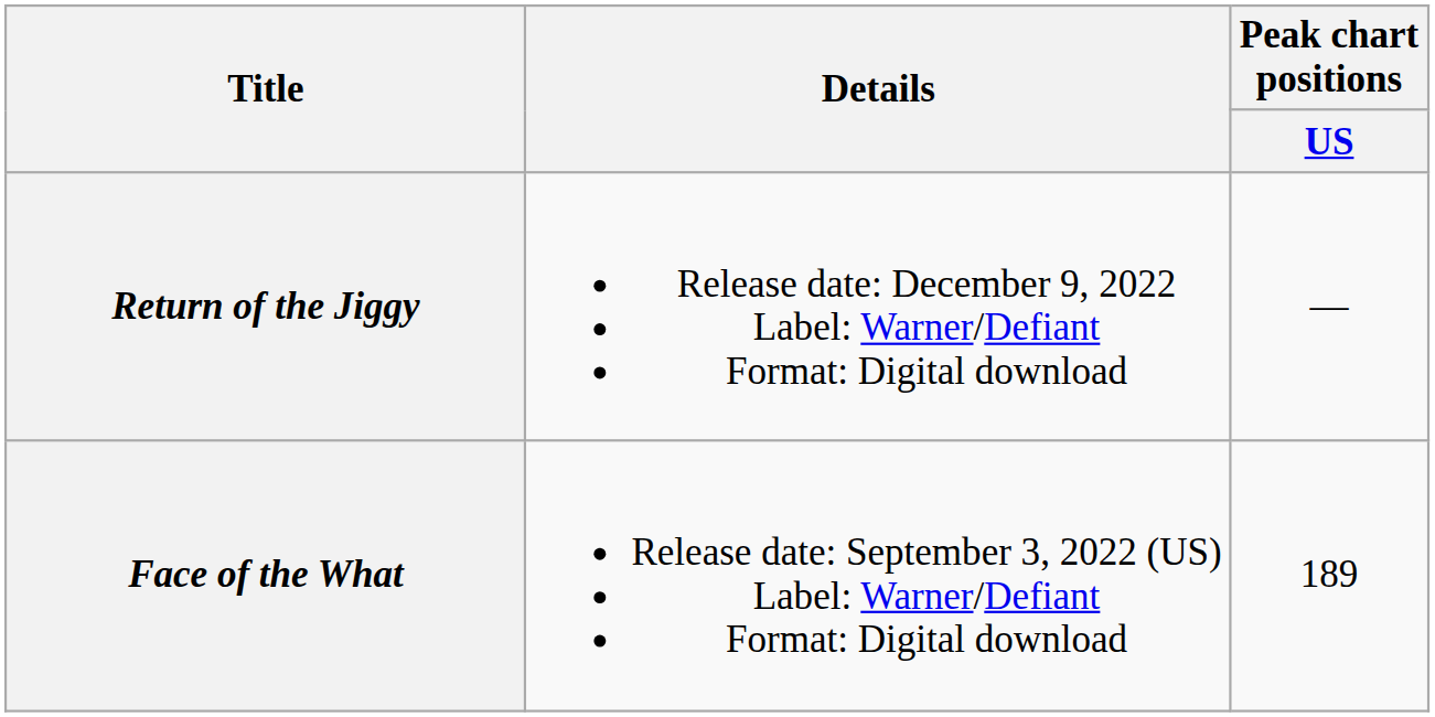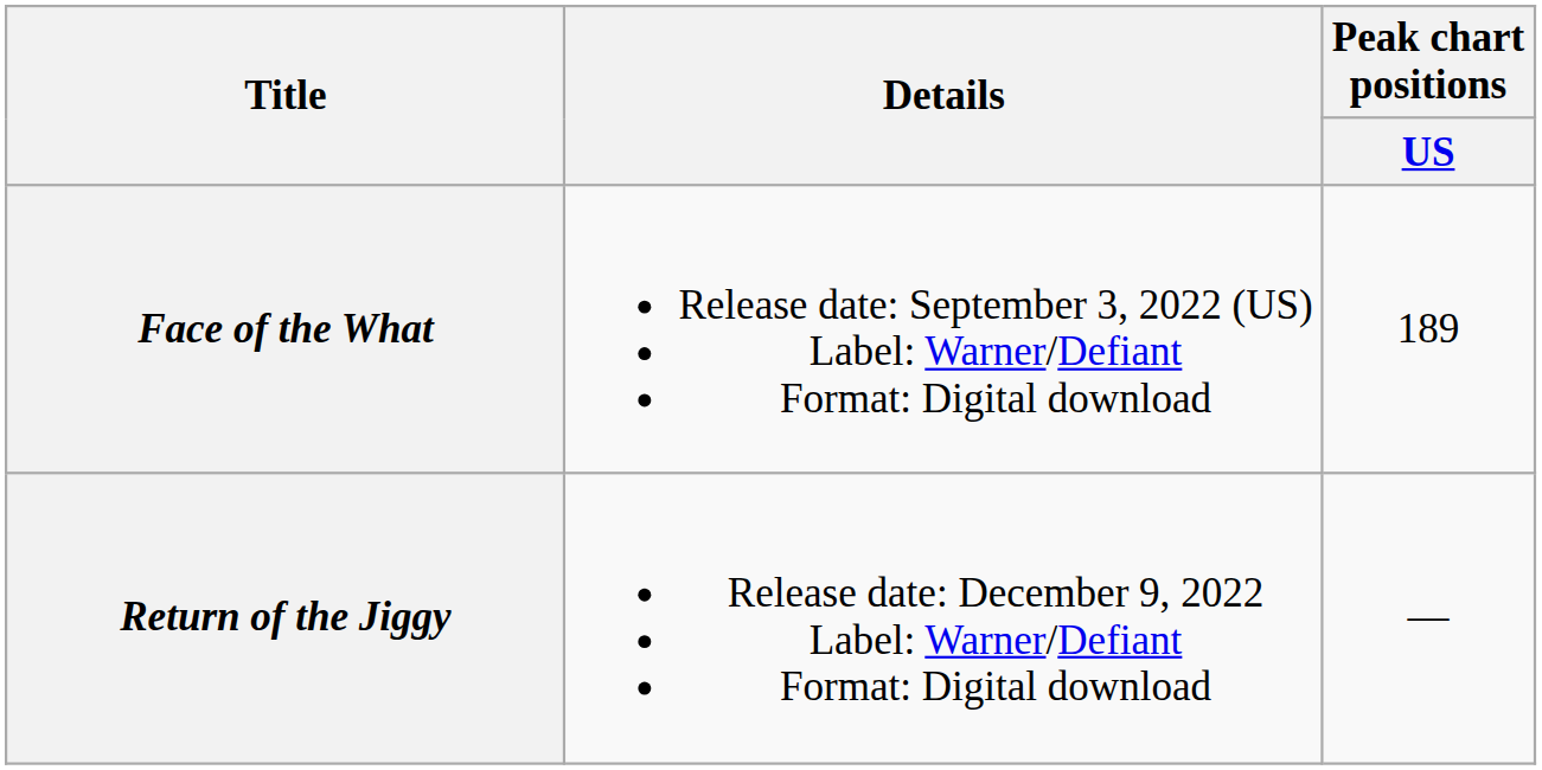rows swapped: Face of the What <-> Return of the Jiggy
